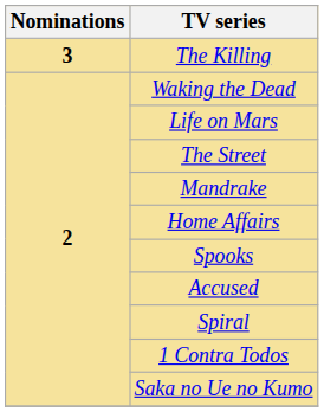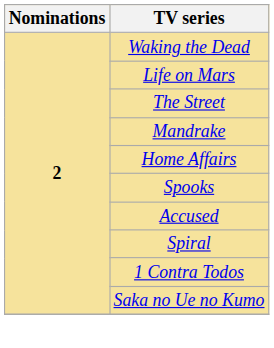- row: 3 | The Killing
